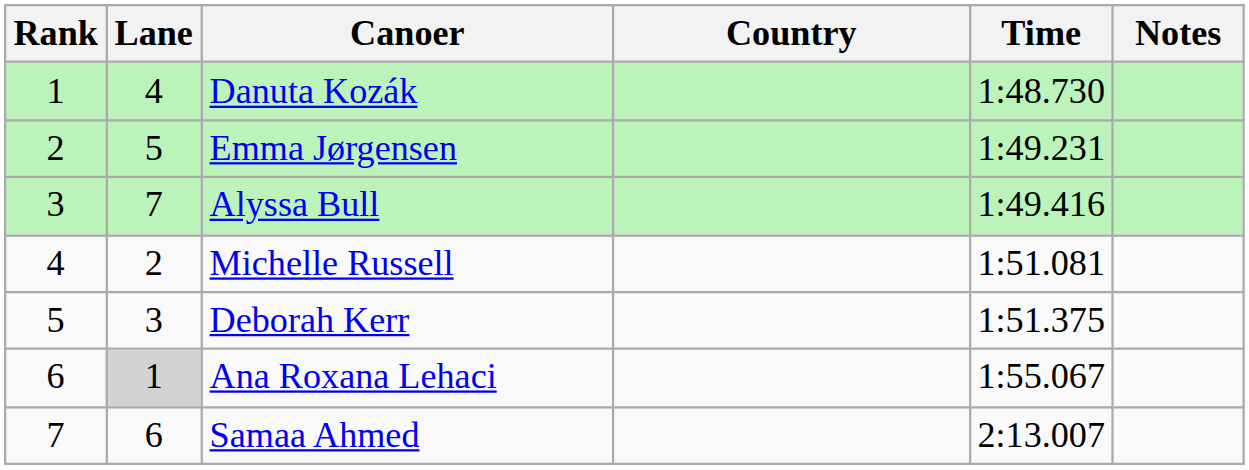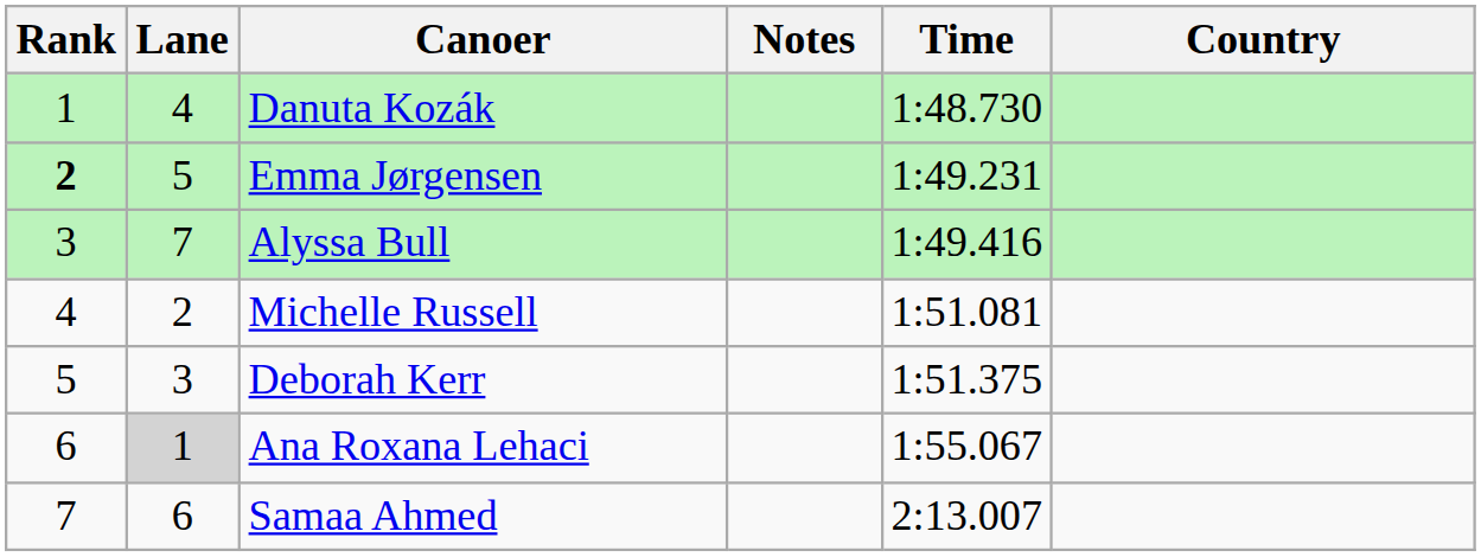columns swapped: Country <-> Notes
Emma Jørgensen | Rank: normal -> bold
